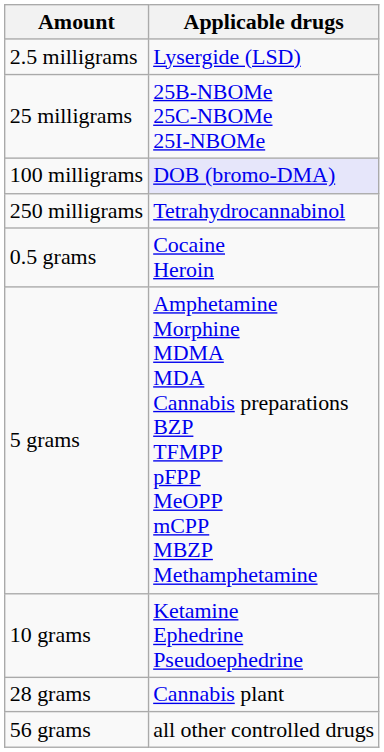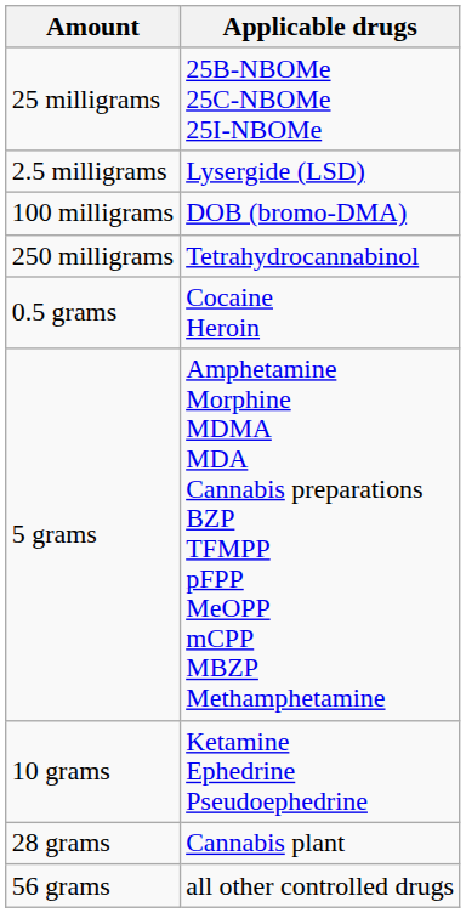rows swapped: 2.5 milligrams <-> 25 milligrams
100 milligrams | Applicable drugs: lavender background -> no background
